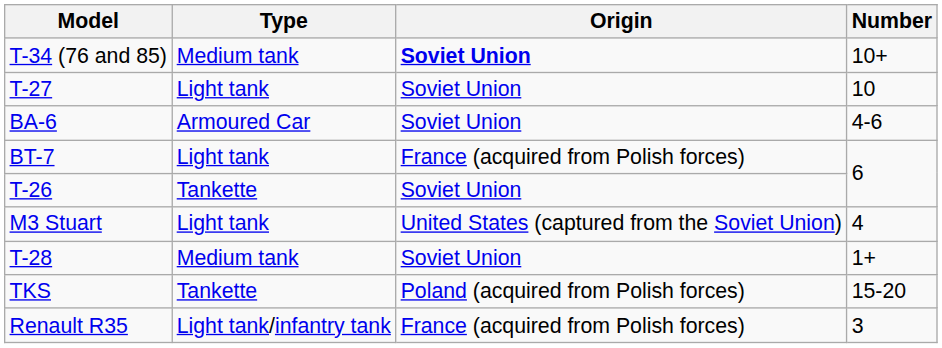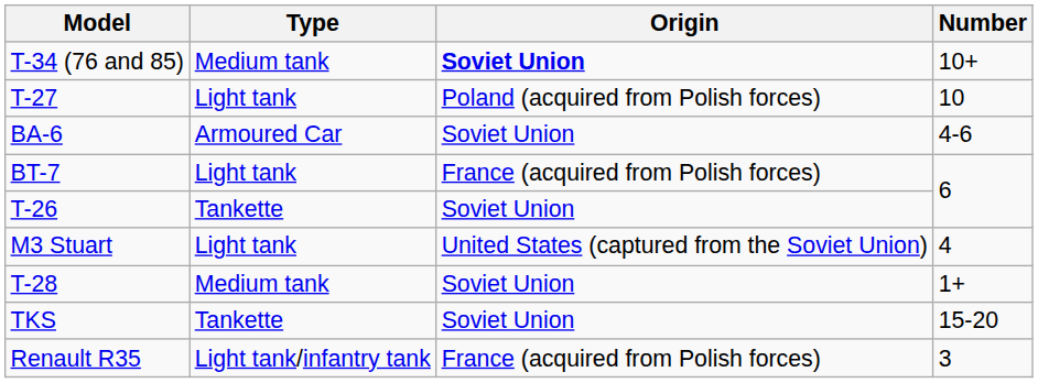T-27 | Origin: Soviet Union -> Poland (acquired from Polish forces)
TKS | Origin: Poland (acquired from Polish forces) -> Soviet Union
